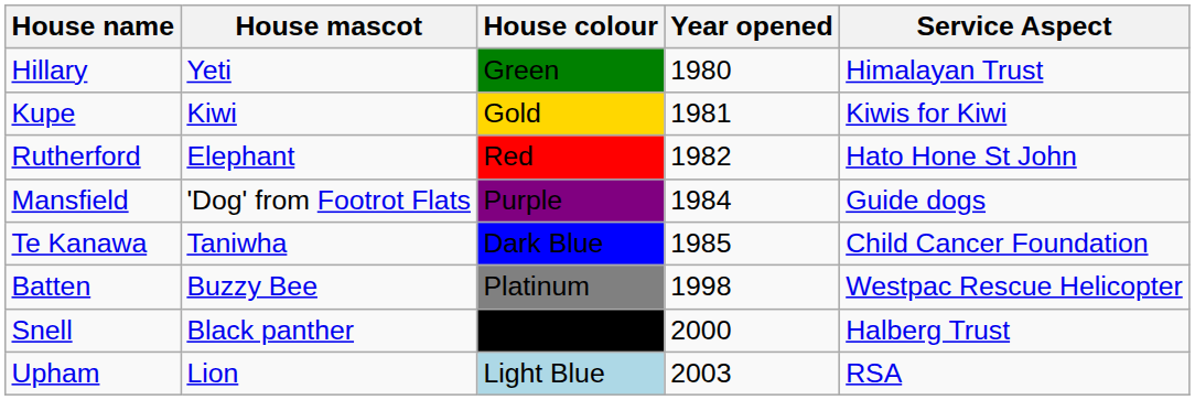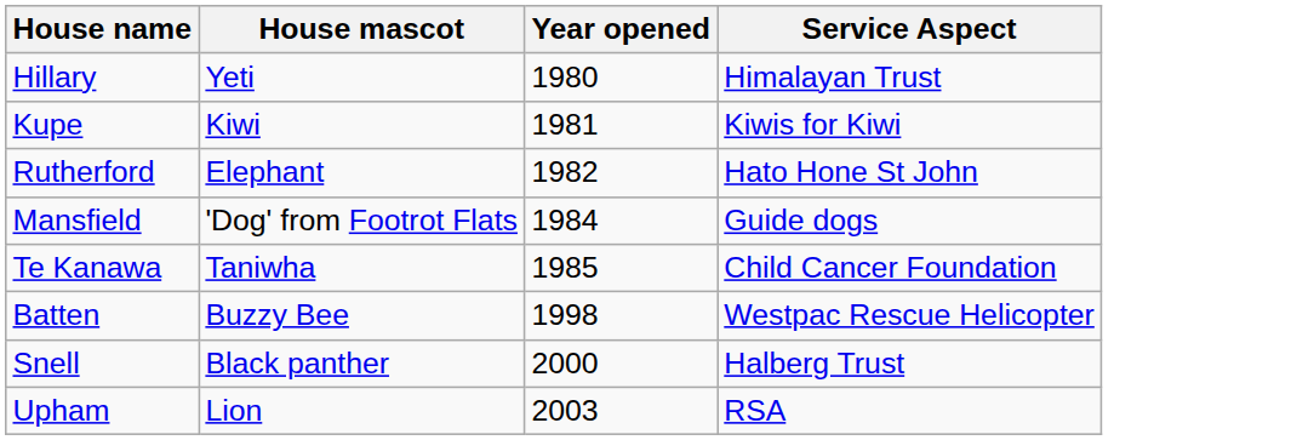- column: House colour | Green | Gold | Red | Purple | Dark Blue | Platinum | Black | Light Blue
